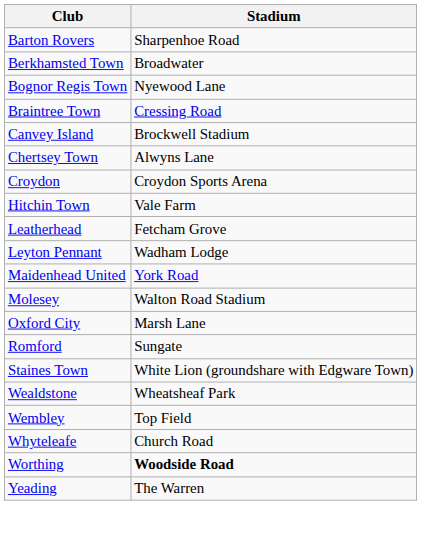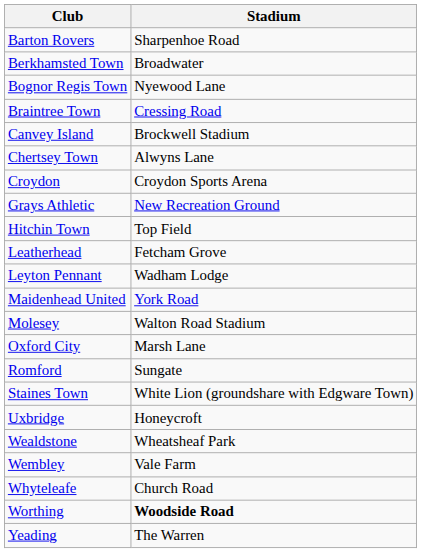+ row: Grays Athletic | New Recreation Ground
Hitchin Town | Stadium: Vale Farm -> Top Field
+ row: Uxbridge | Honeycroft
Wembley | Stadium: Top Field -> Vale Farm
